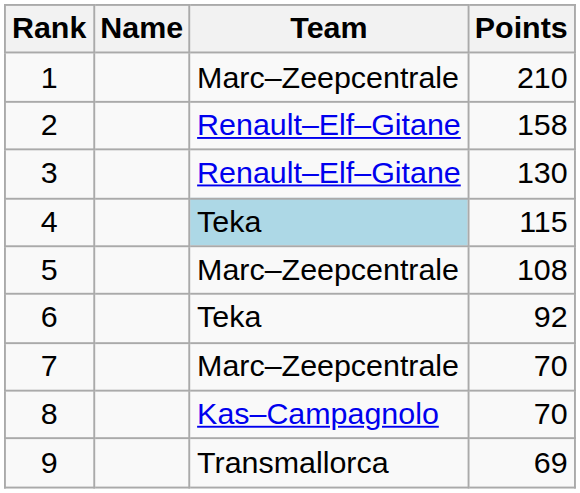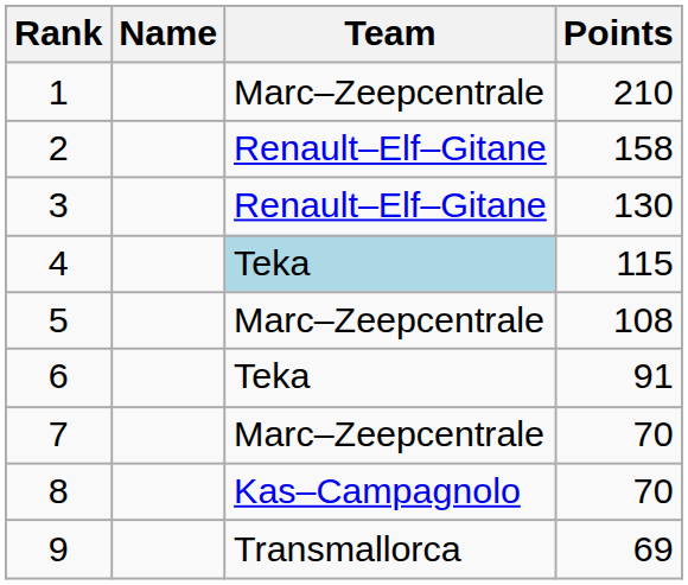6 | Points: 92 -> 91
